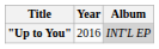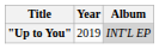"Up to You" | Year: 2016 -> 2019
